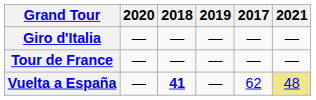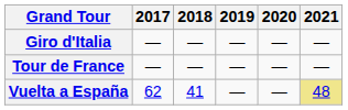columns swapped: 2017 <-> 2020
Vuelta a España | 2018: bold -> normal
